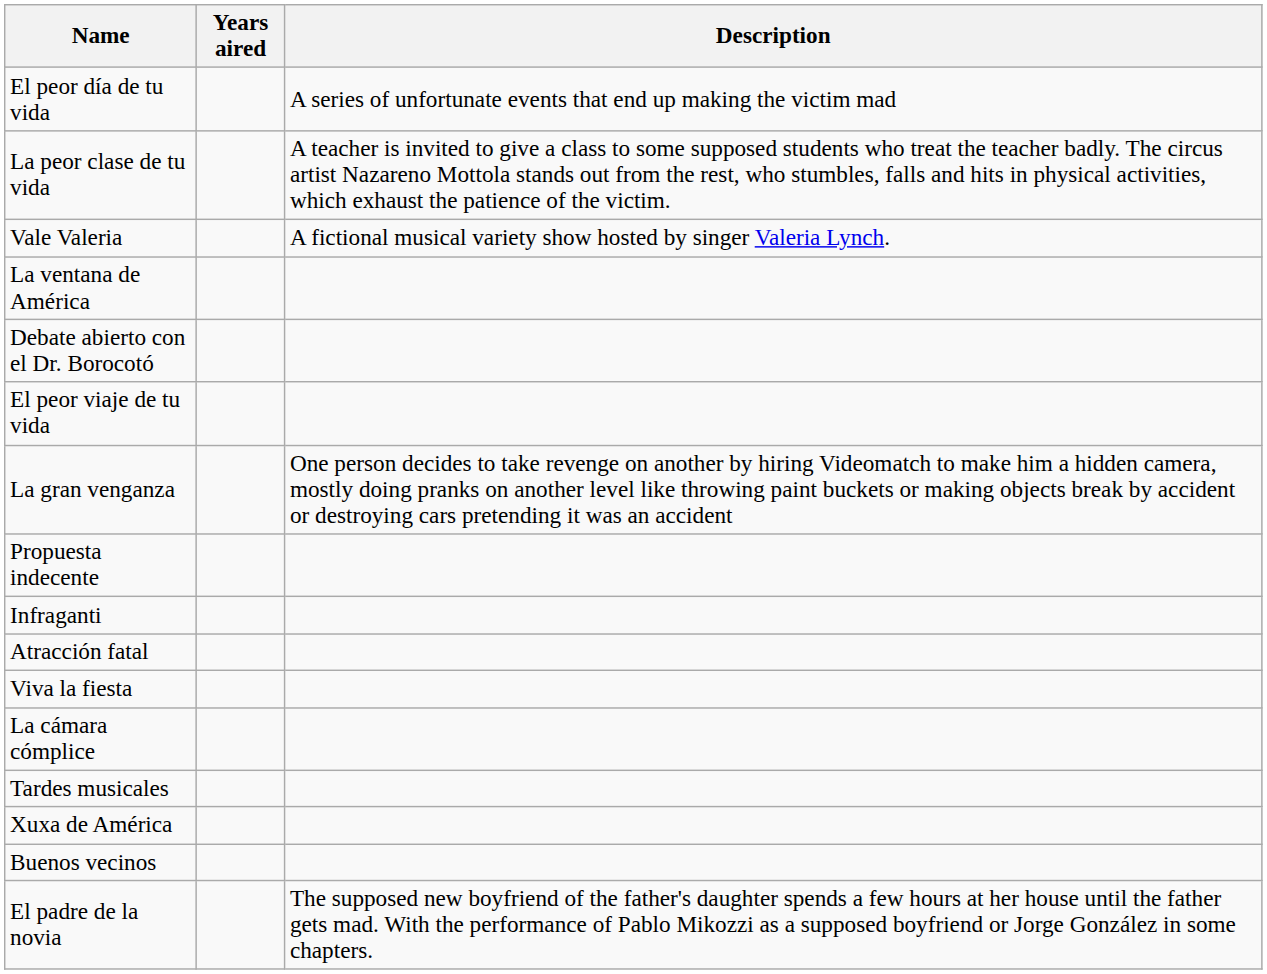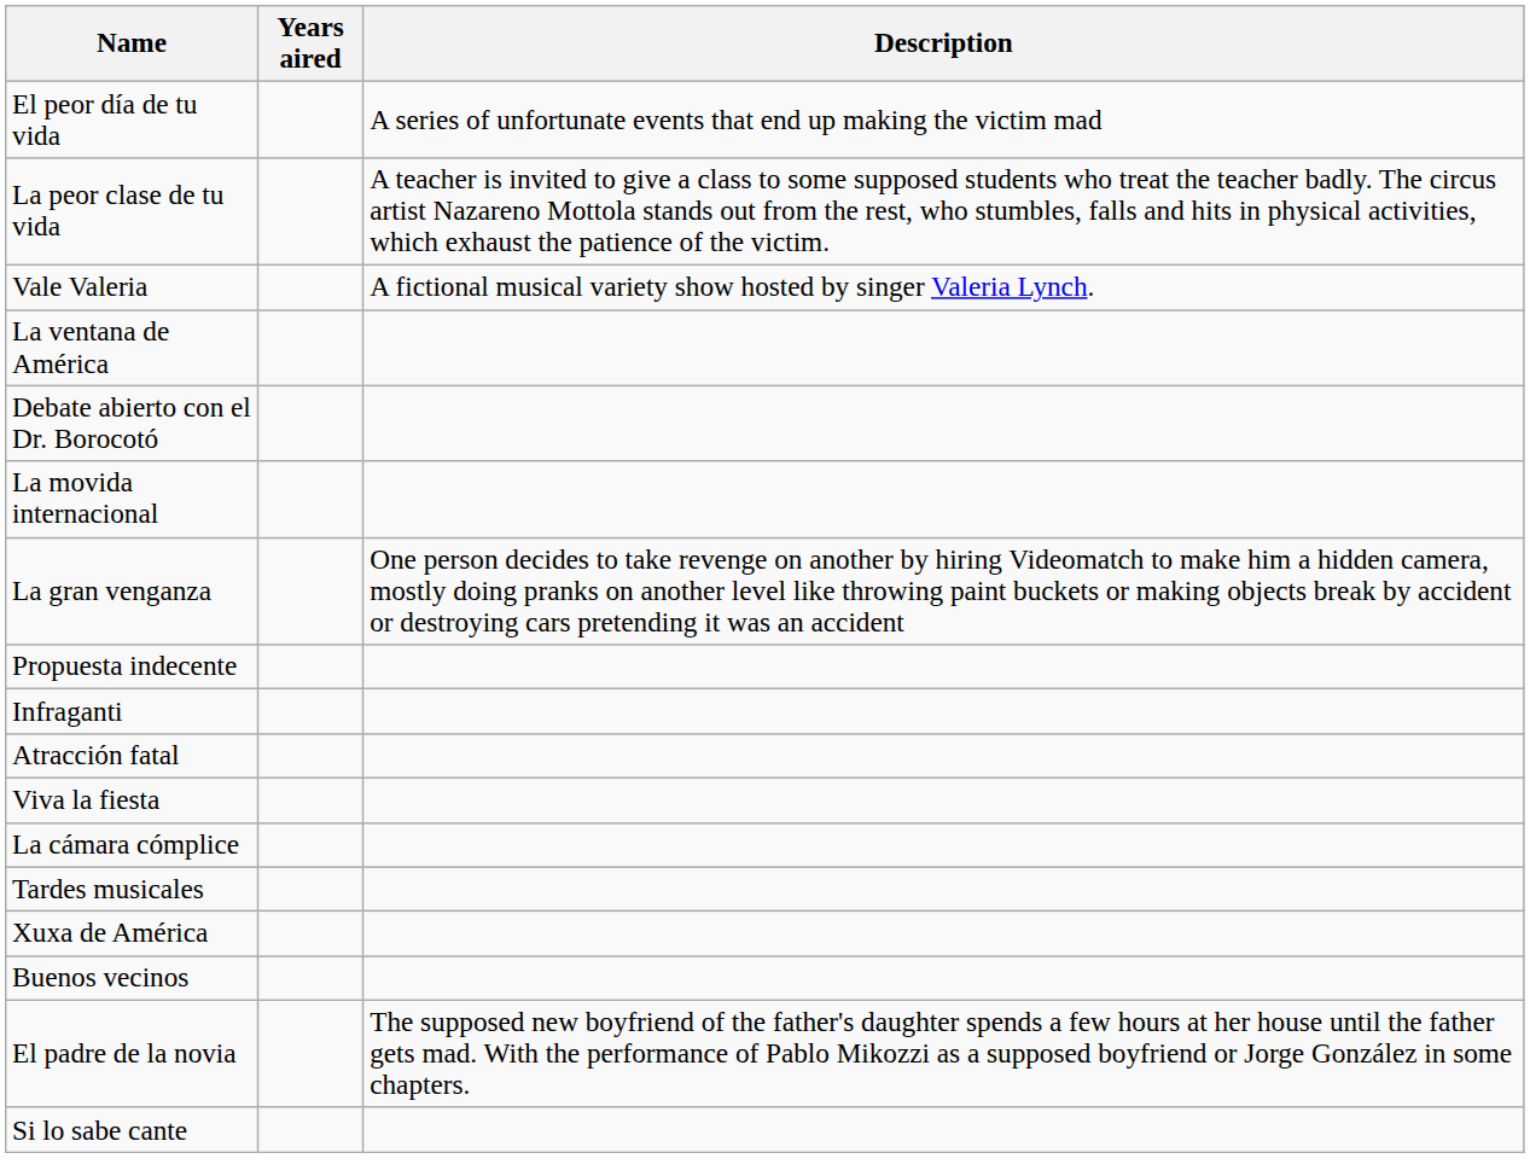+ row: La movida internacional
- row: El peor viaje de tu vida
+ row: Si lo sabe cante
